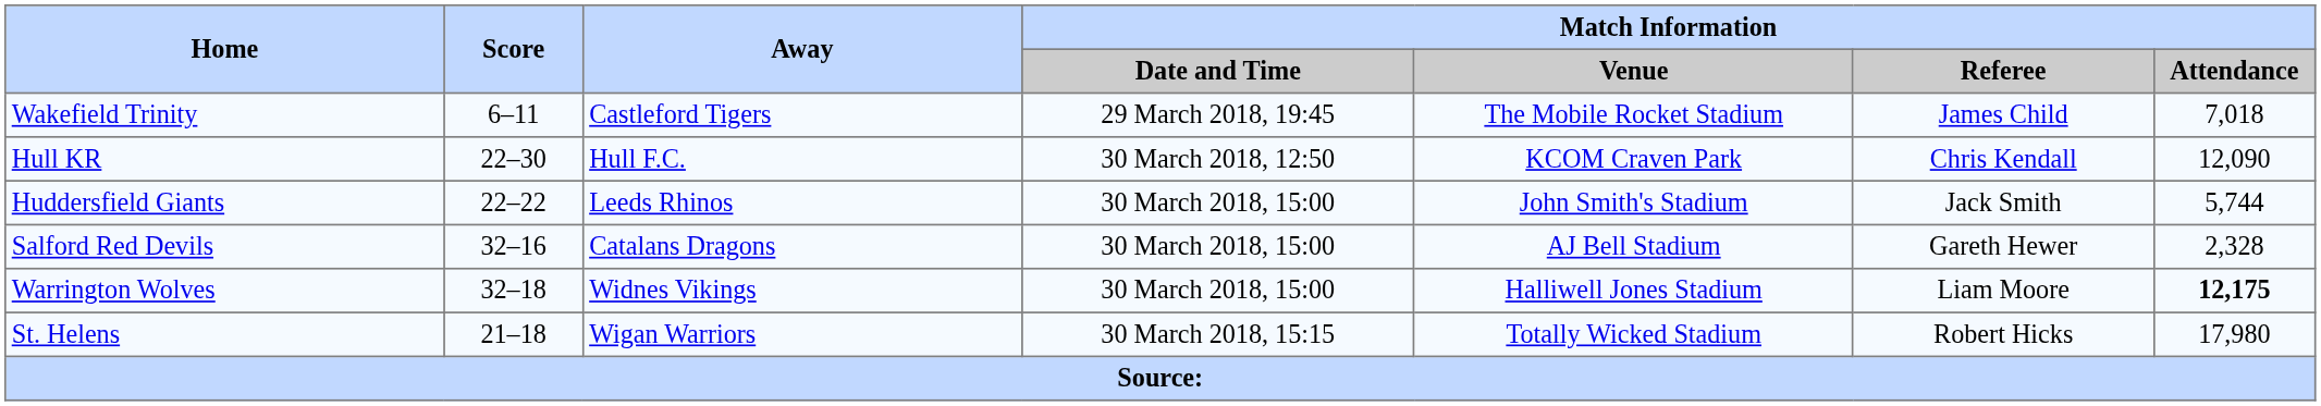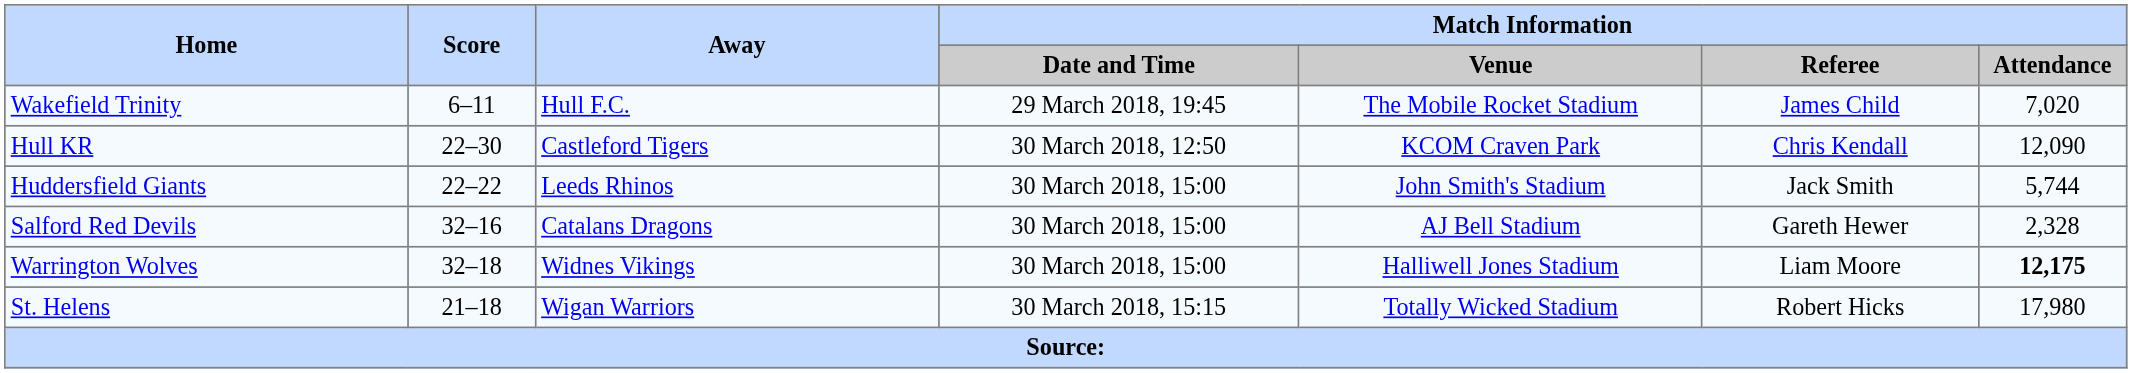Wakefield Trinity | Away: Castleford Tigers -> Hull F.C.
Wakefield Trinity | Match Information / Attendance: 7,018 -> 7,020
Hull KR | Away: Hull F.C. -> Castleford Tigers
